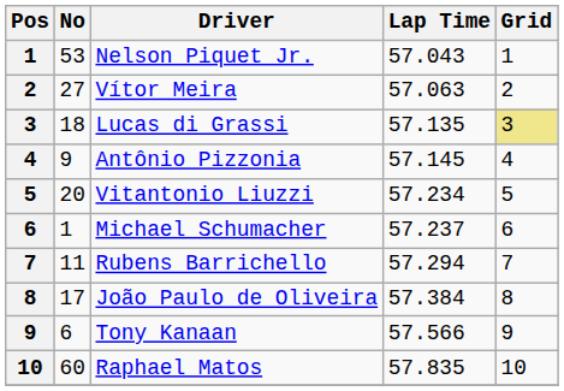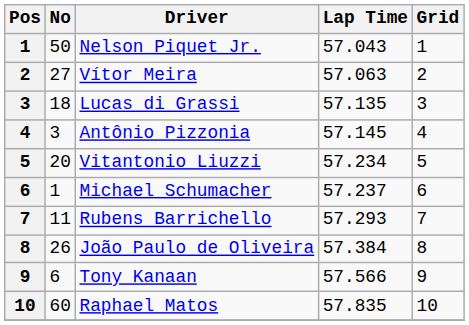Nelson Piquet Jr. | No: 53 -> 50
Lucas di Grassi | Grid: khaki background -> no background
Antônio Pizzonia | No: 9 -> 3
Rubens Barrichello | Lap Time: 57.294 -> 57.293
João Paulo de Oliveira | No: 17 -> 26
